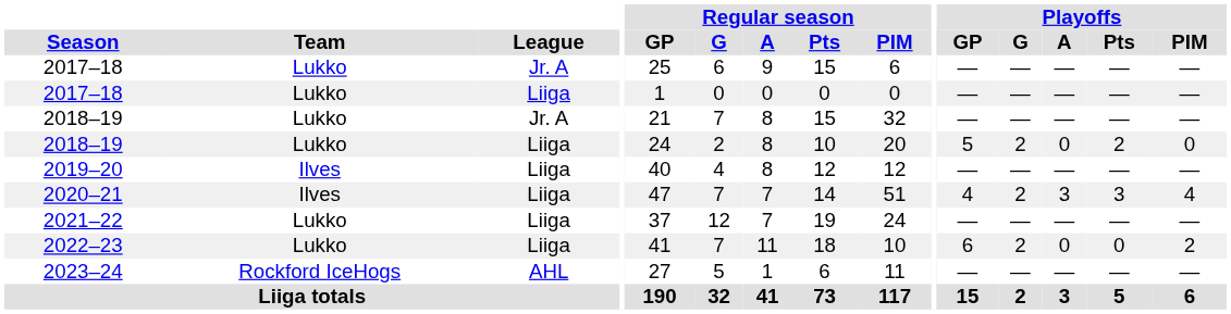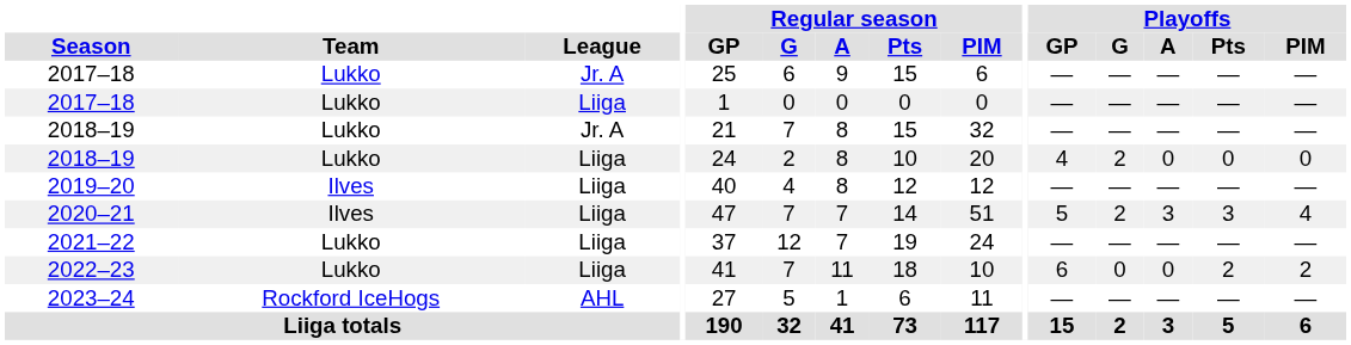2018–19 / Liiga | Playoffs / GP: 5 -> 4
2018–19 / Liiga | Playoffs / Pts: 2 -> 0
2020–21 | Playoffs / GP: 4 -> 5
2022–23 | Playoffs / G: 2 -> 0
2022–23 | Playoffs / Pts: 0 -> 2
